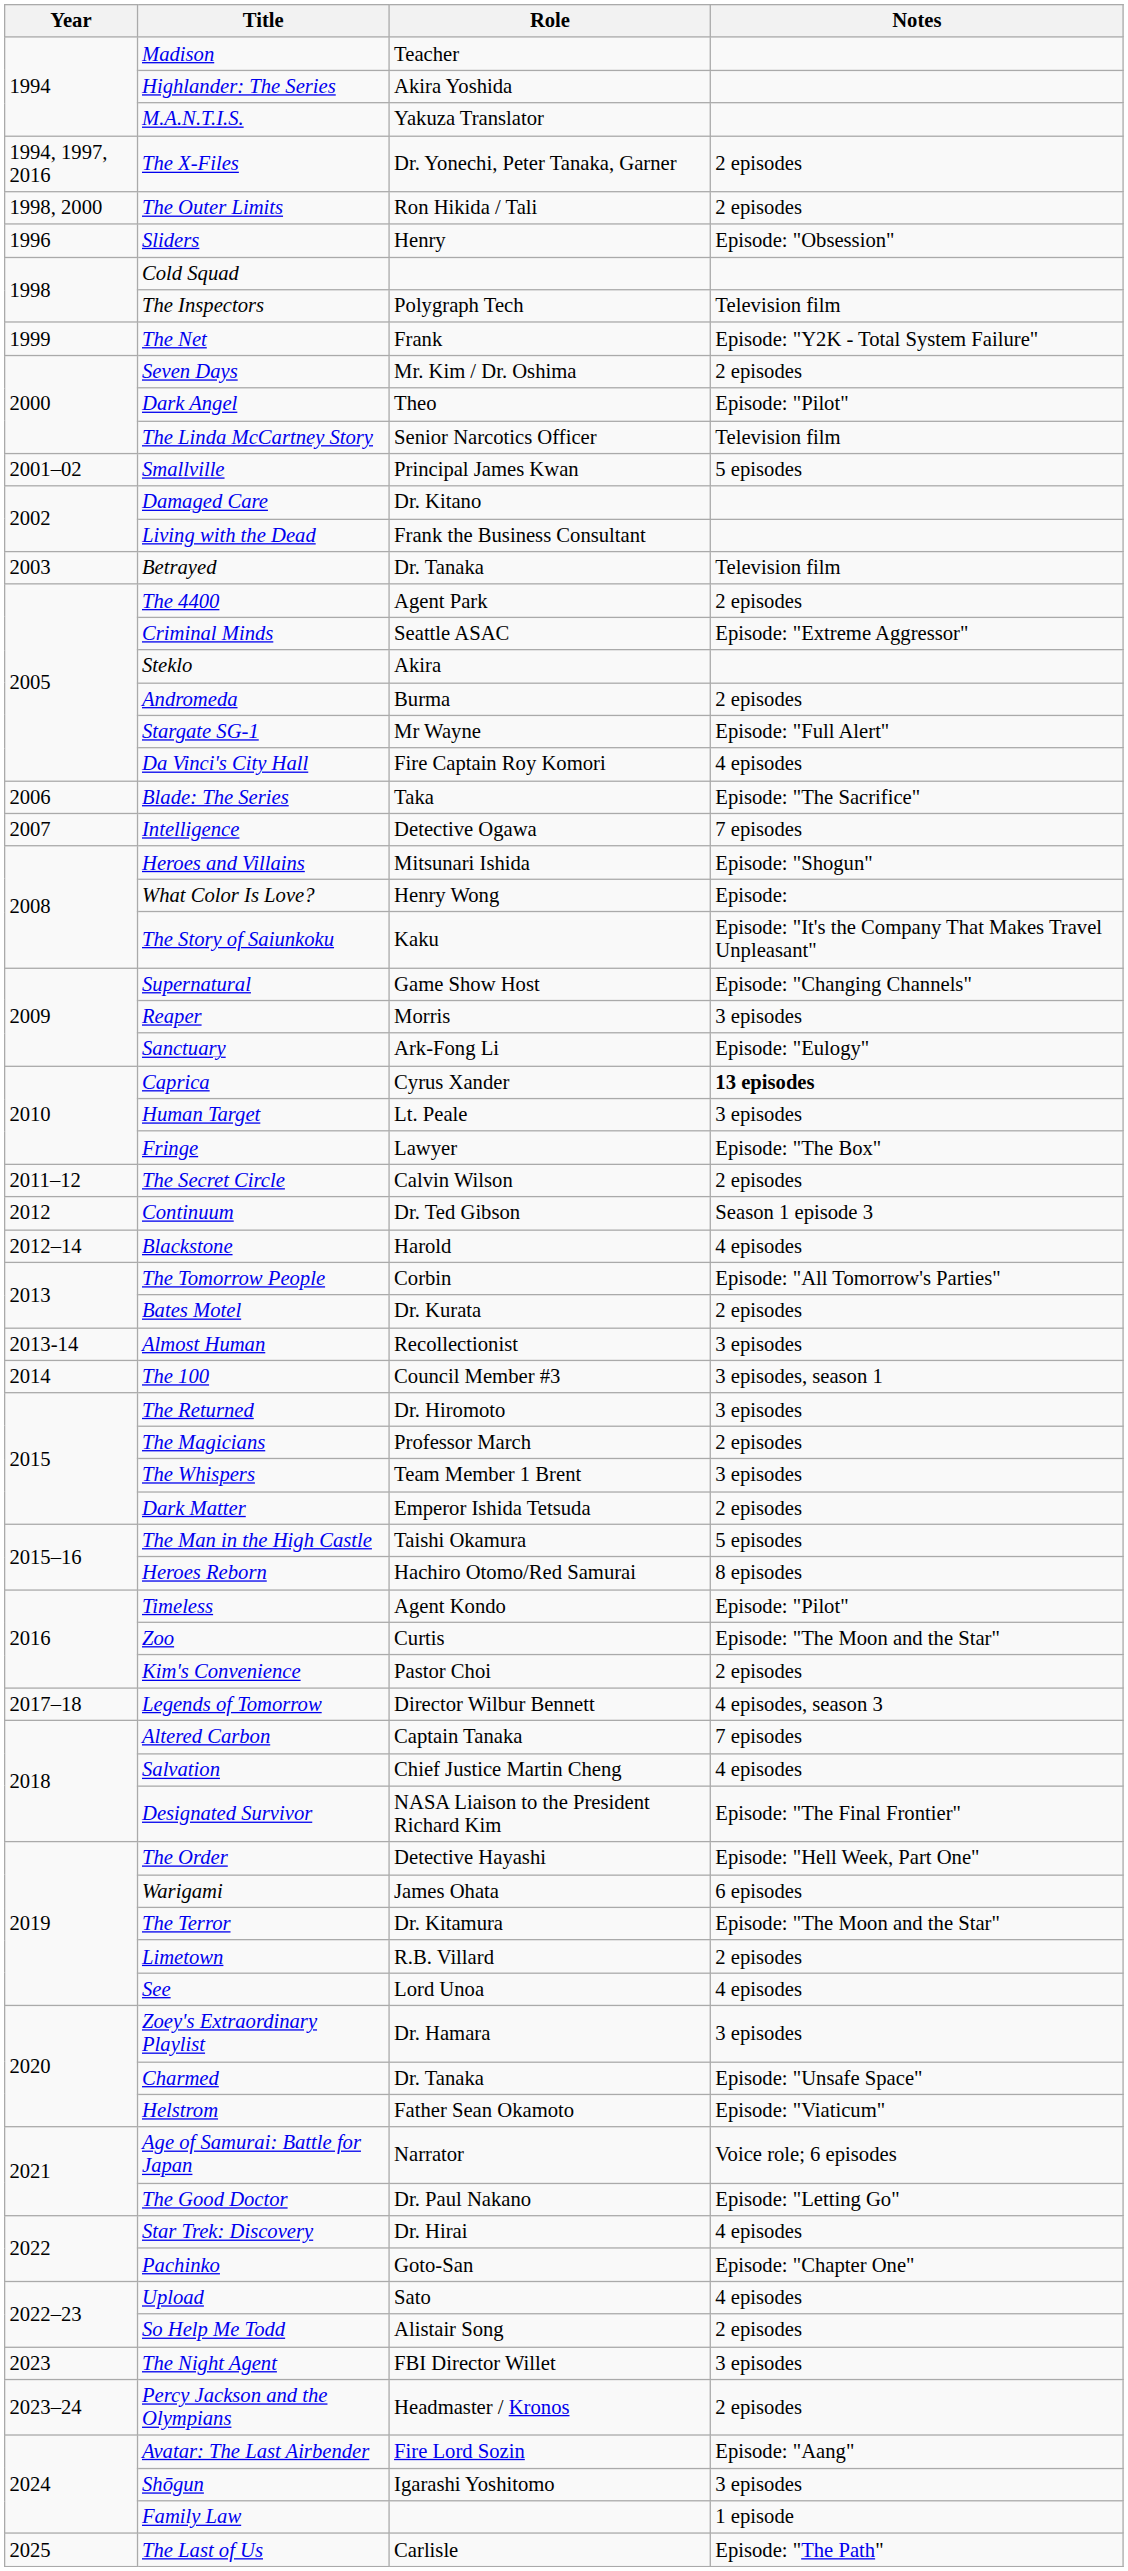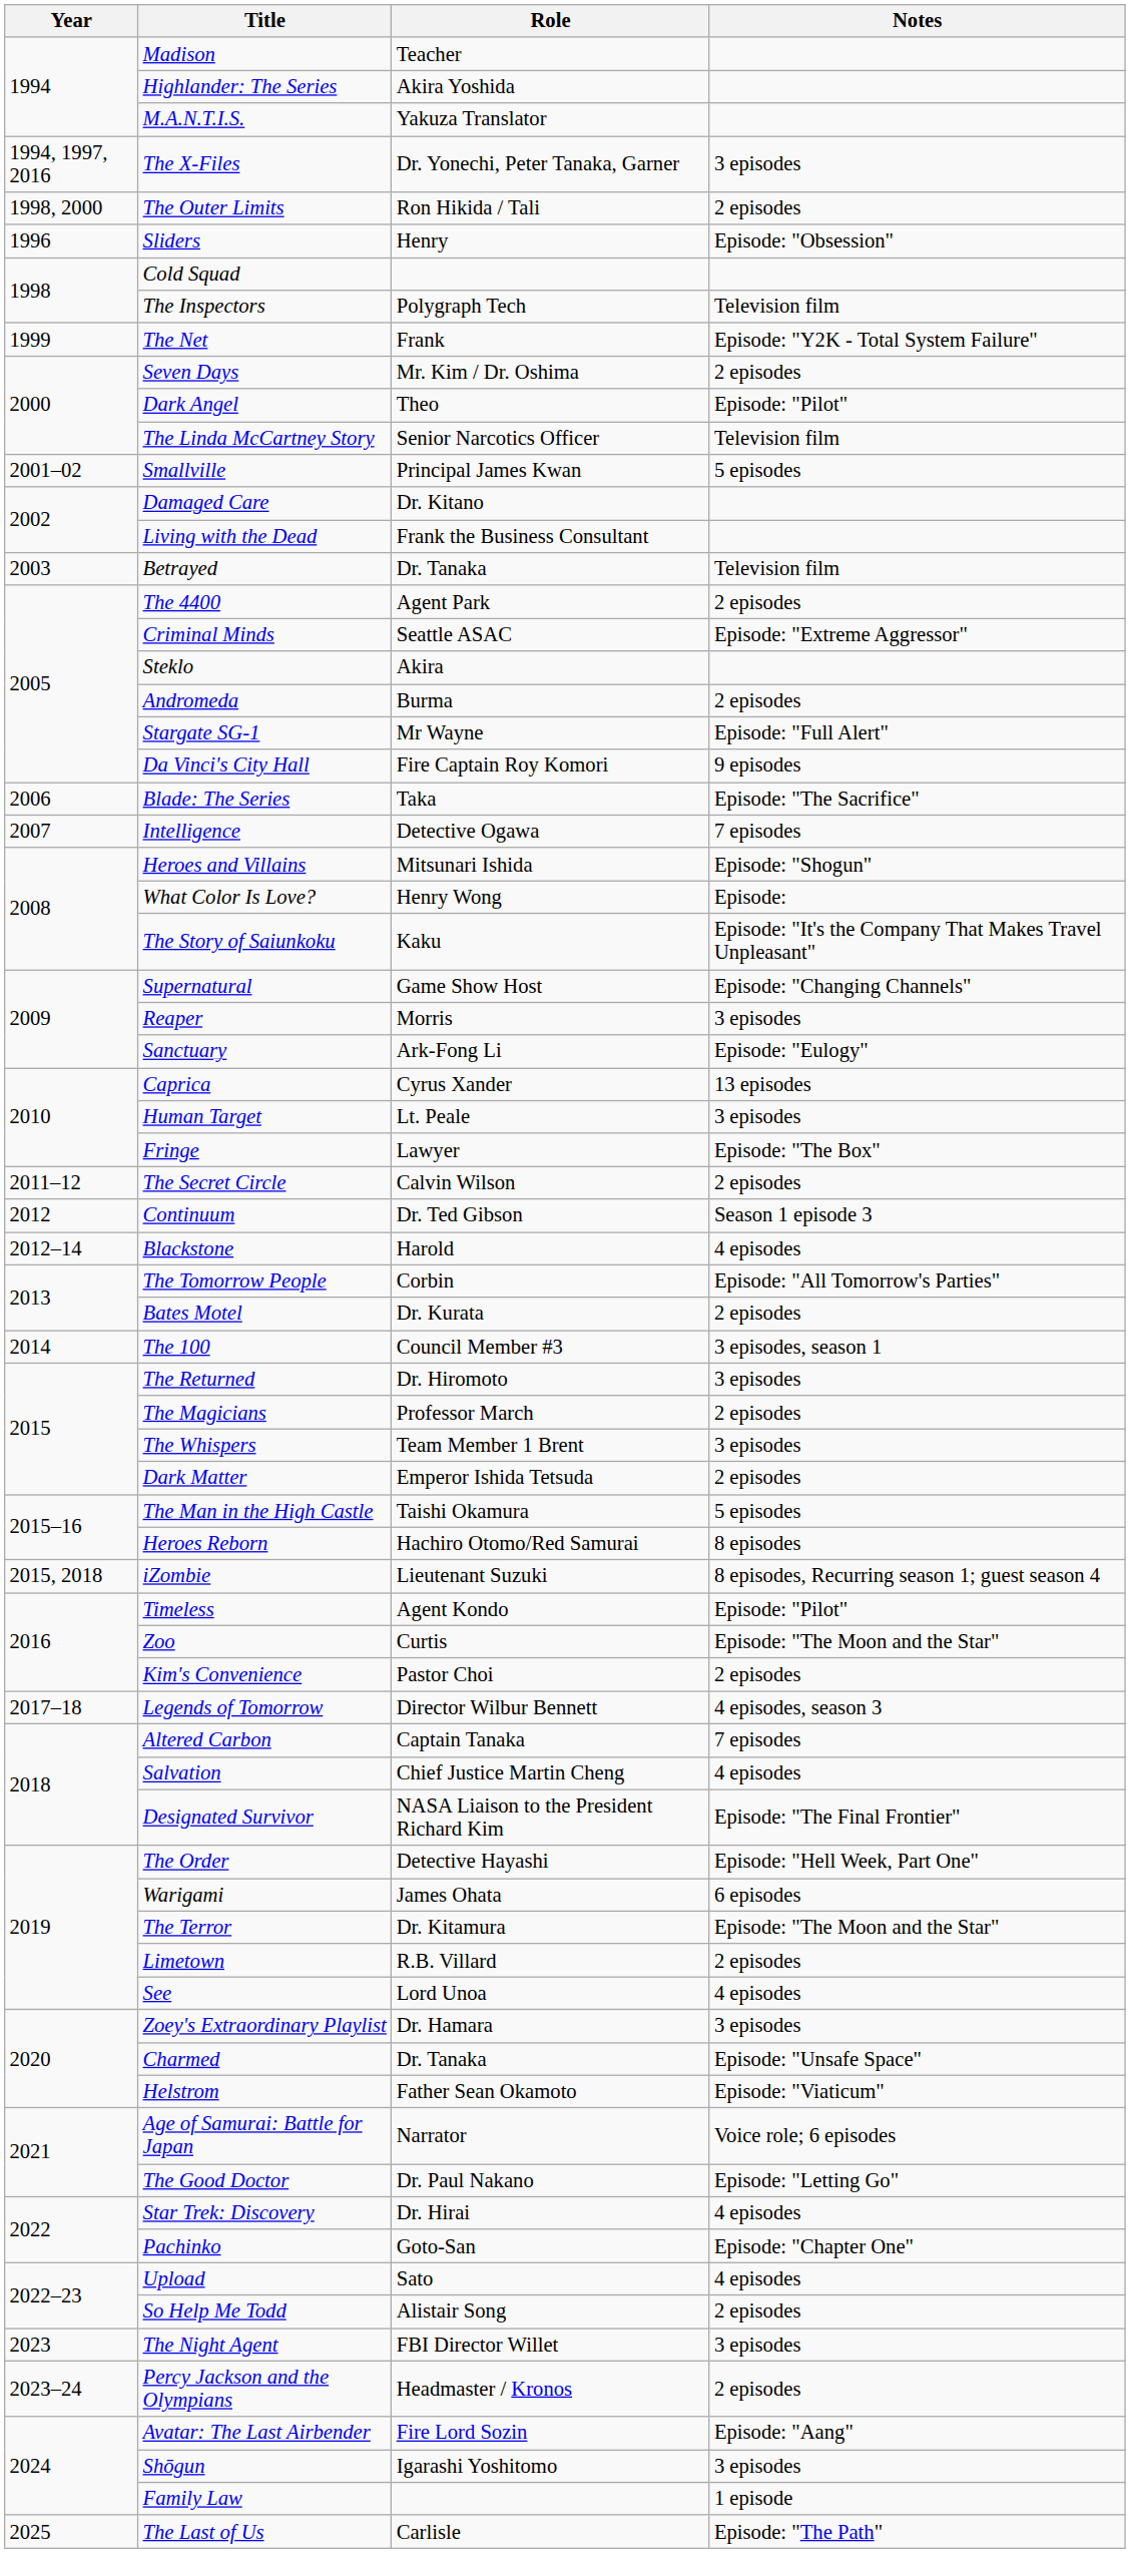The X-Files | Notes: 2 episodes -> 3 episodes
Da Vinci's City Hall | Notes: 4 episodes -> 9 episodes
Caprica | Notes: bold -> normal
- row: 2013-14 | Almost Human | Recollectionist | 3 episodes
+ row: 2015, 2018 | iZombie | Lieutenant Suzuki | 8 episodes, Recurring season 1; guest season 4
